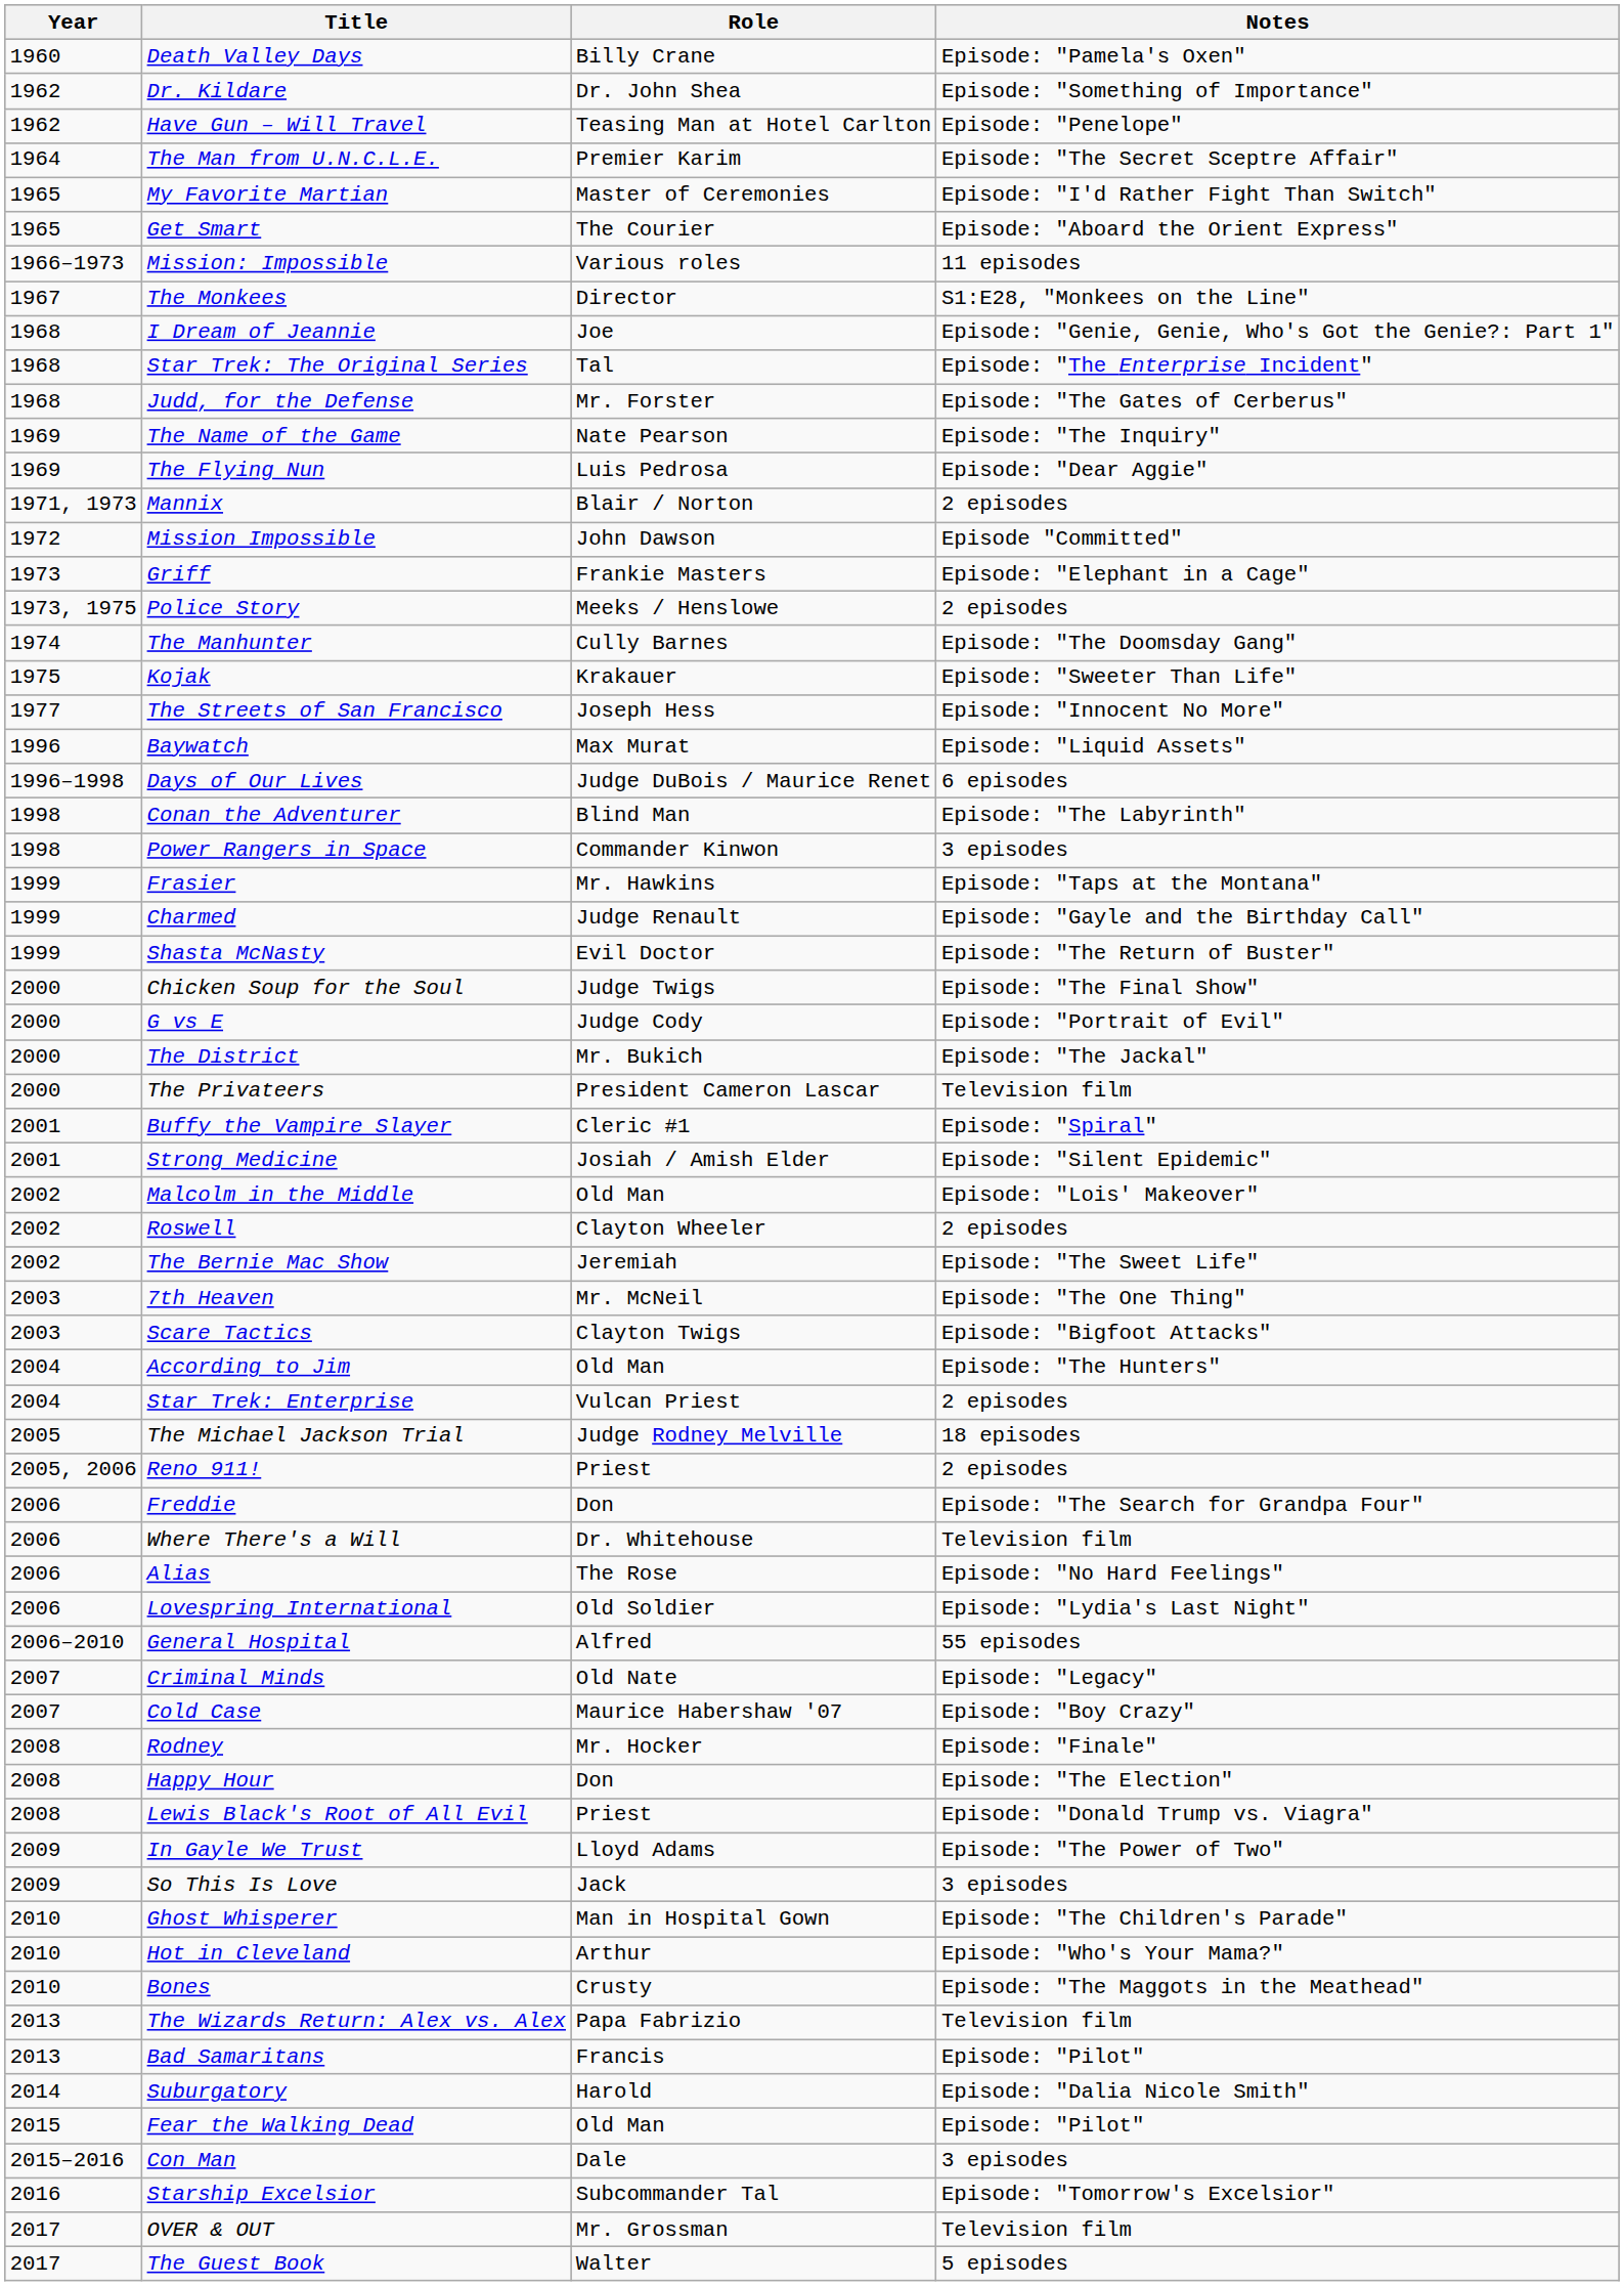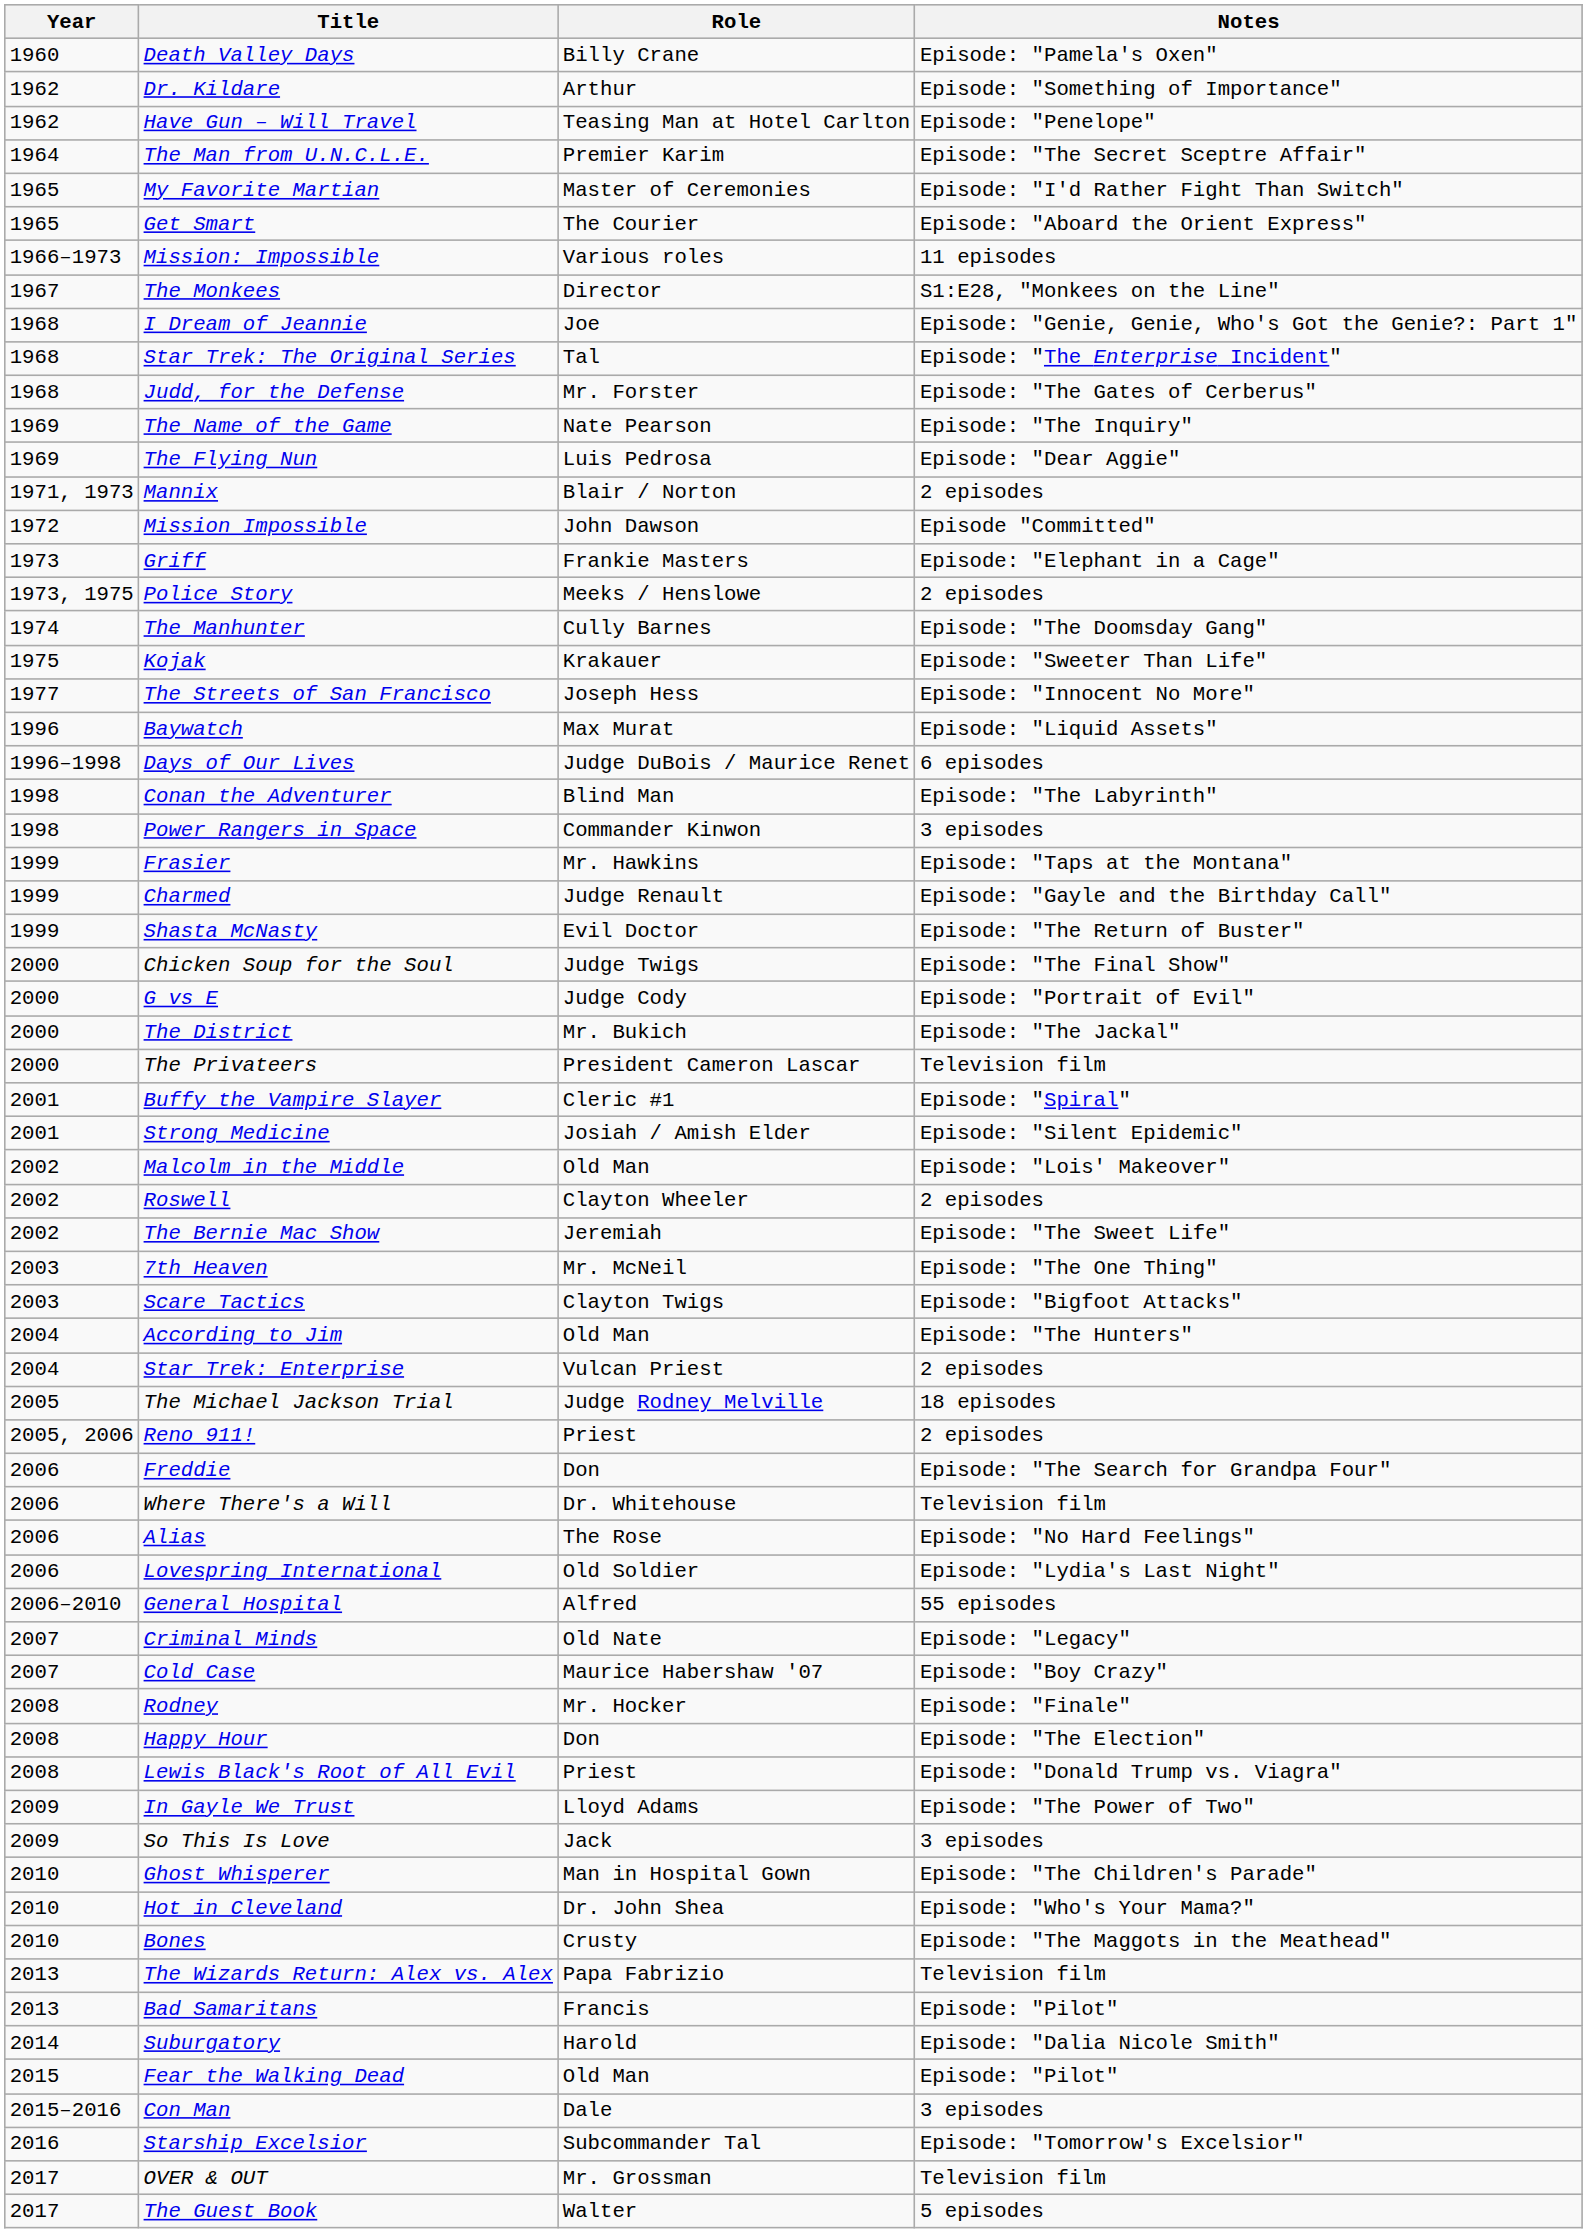Dr. Kildare | Role: Dr. John Shea -> Arthur
Hot in Cleveland | Role: Arthur -> Dr. John Shea
